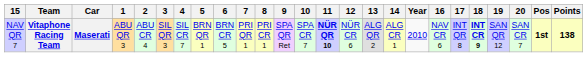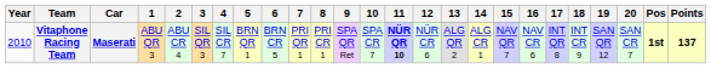columns swapped: Year <-> 15
Vitaphone Racing Team | 18: bold -> normal
Vitaphone Racing Team | Points: 138 -> 137
